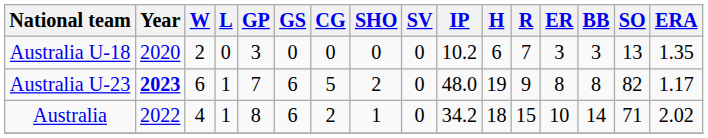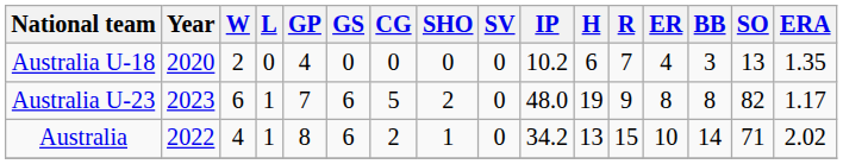Australia U-18 | GP: 3 -> 4
Australia U-18 | ER: 3 -> 4
Australia U-23 | Year: bold -> normal
Australia | H: 18 -> 13
